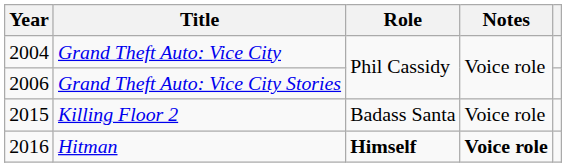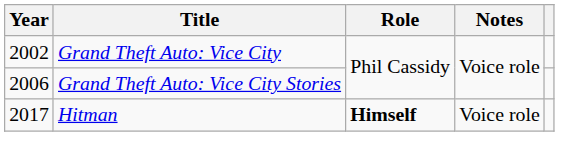Grand Theft Auto: Vice City | Year: 2004 -> 2002
- row: 2015 | Killing Floor 2 | Badass Santa | Voice role
Hitman | Year: 2016 -> 2017
Hitman | Notes: bold -> normal
